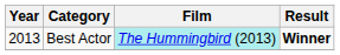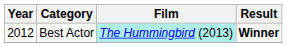Best Actor | Year: 2013 -> 2012
